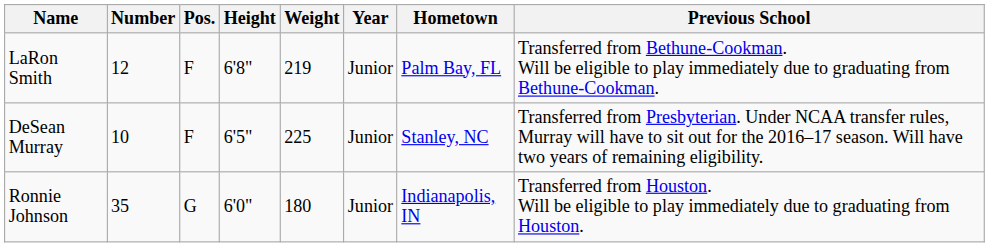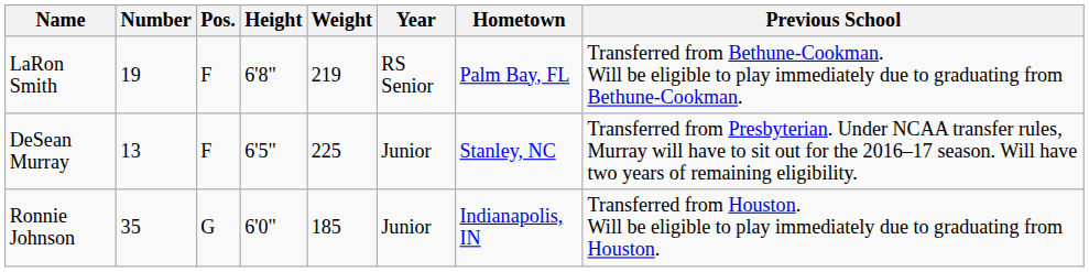LaRon Smith | Number: 12 -> 19
LaRon Smith | Year: Junior -> RS Senior
DeSean Murray | Number: 10 -> 13
Ronnie Johnson | Weight: 180 -> 185
